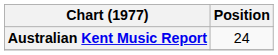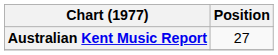Australian Kent Music Report | Position: 24 -> 27
